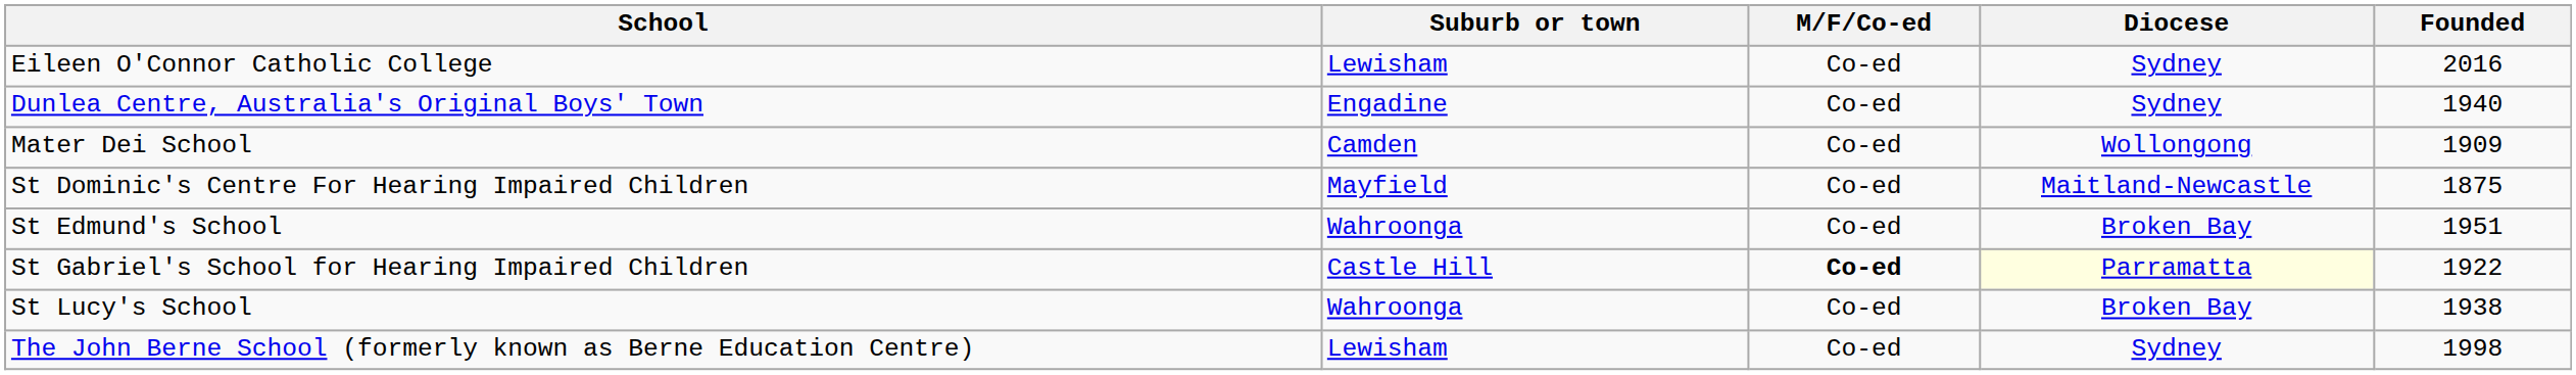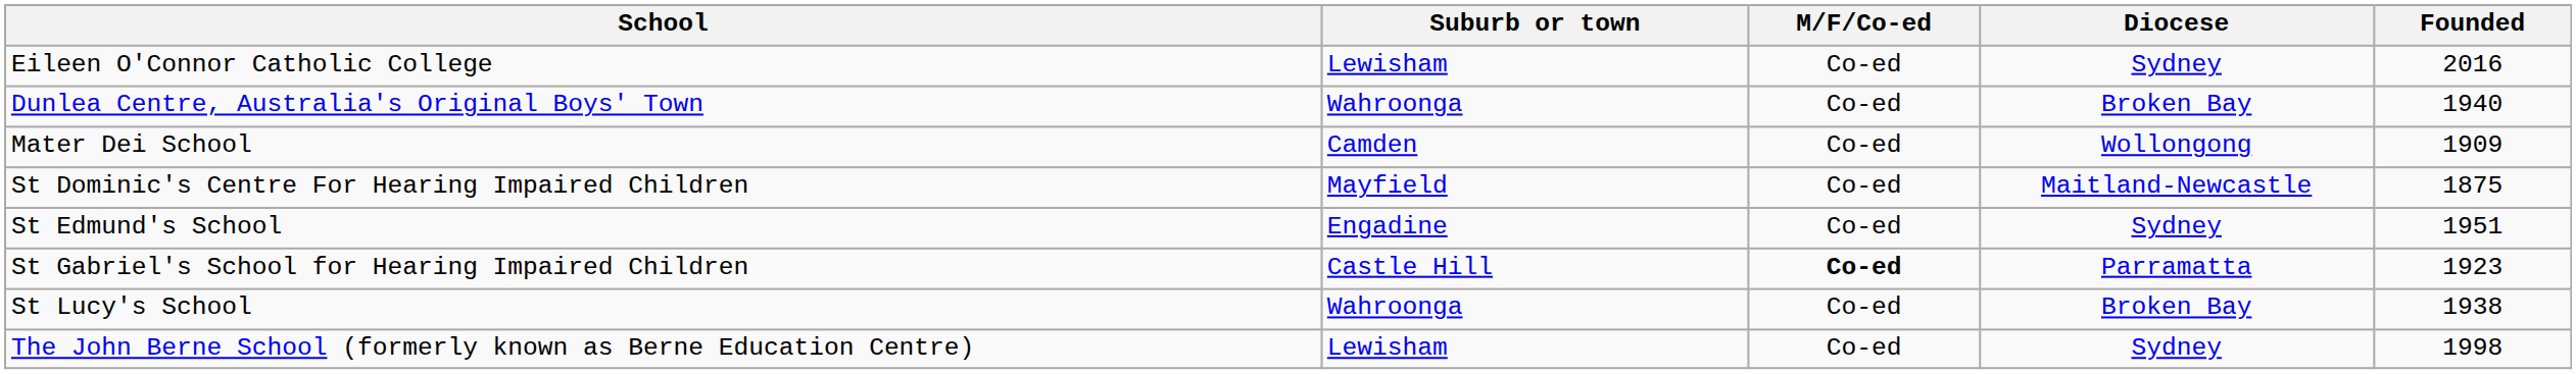Dunlea Centre, Australia's Original Boys' Town | Suburb or town: Engadine -> Wahroonga
Dunlea Centre, Australia's Original Boys' Town | Diocese: Sydney -> Broken Bay
St Edmund's School | Suburb or town: Wahroonga -> Engadine
St Edmund's School | Diocese: Broken Bay -> Sydney
St Gabriel's School for Hearing Impaired Children | Diocese: lightyellow background -> no background
St Gabriel's School for Hearing Impaired Children | Founded: 1922 -> 1923
